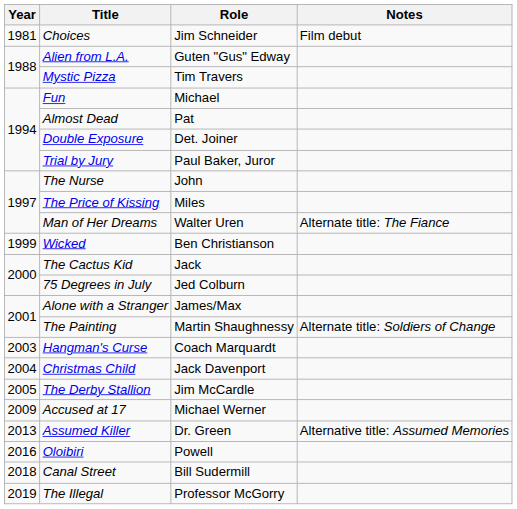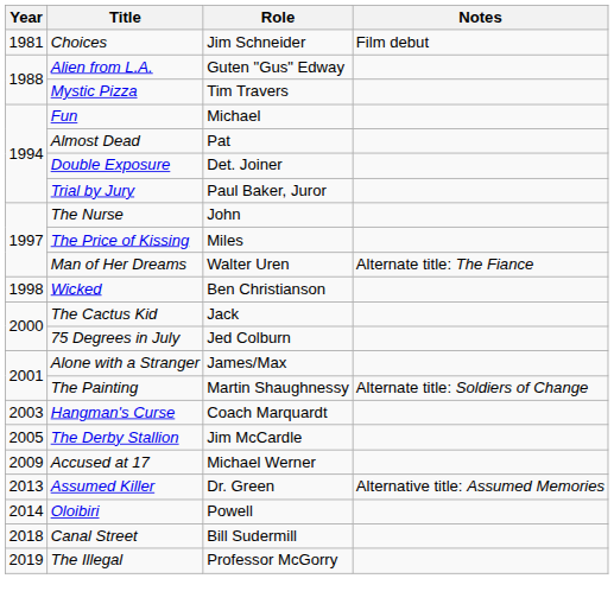Wicked | Year: 1999 -> 1998
- row: 2004 | Christmas Child | Jack Davenport
Oloibiri | Year: 2016 -> 2014
